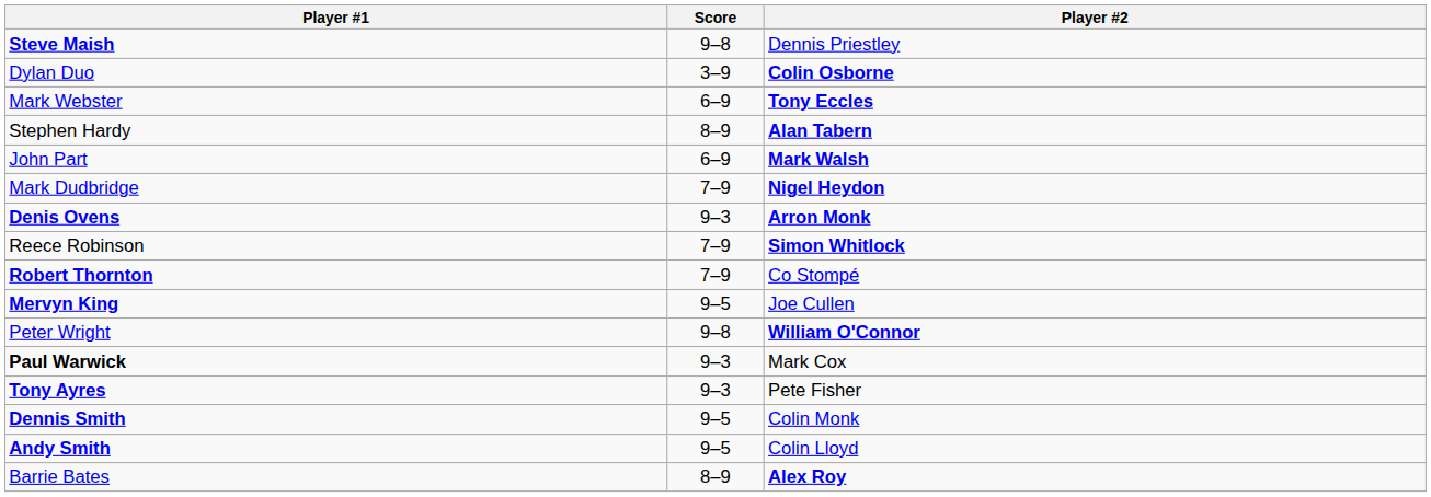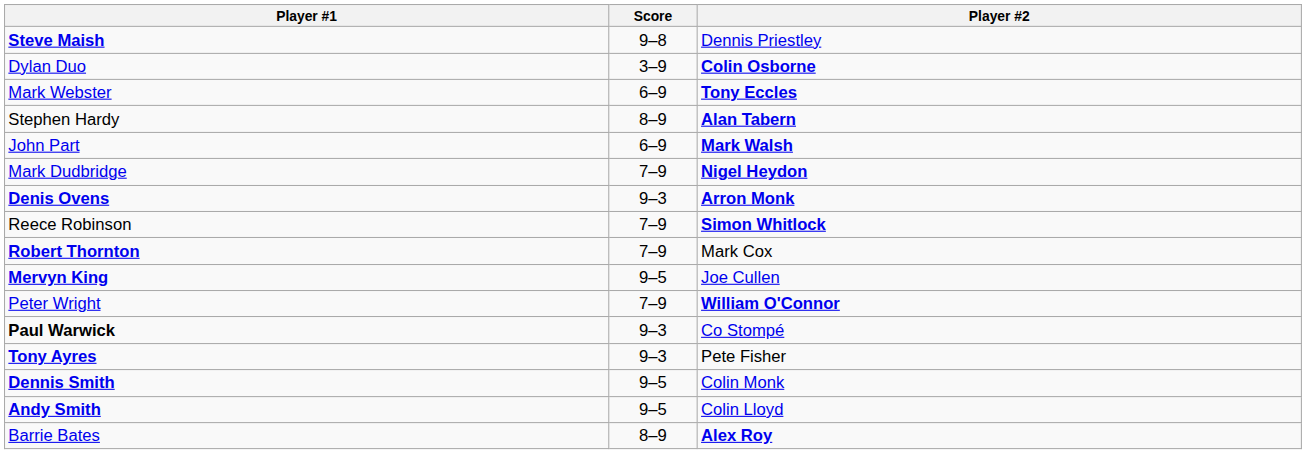Robert Thornton | Player #2: Co Stompé -> Mark Cox
Peter Wright | Score: 9–8 -> 7–9
Paul Warwick | Player #2: Mark Cox -> Co Stompé
